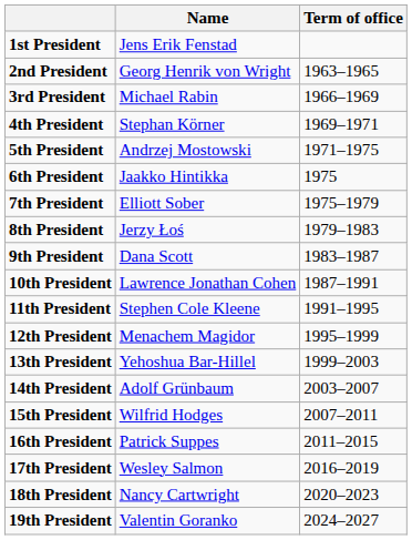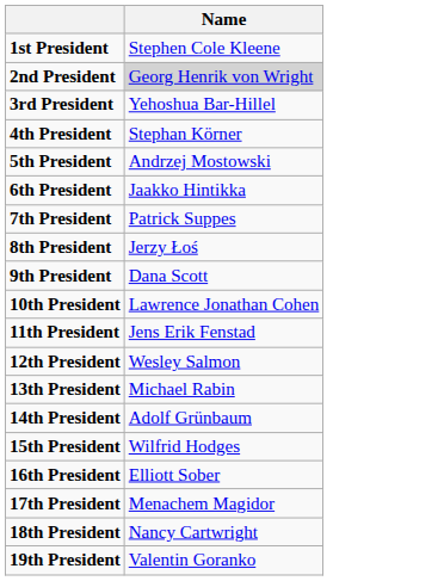- column: Term of office | 1963–1965 | 1966–1969 | 1969–1971 | 1971–1975 | 1975 | 1975–1979 | 1979–1983 | 1983–1987 | 1987–1991 | 1991–1995 | 1995–1999 | 1999–2003 | 2003–2007 | 2007–2011 | 2011–2015 | 2016–2019 | 2020–2023 | 2024–2027
1st President | Name: Jens Erik Fenstad -> Stephen Cole Kleene
2nd President | Name: no background -> lightgrey background
3rd President | Name: Michael Rabin -> Yehoshua Bar-Hillel
7th President | Name: Elliott Sober -> Patrick Suppes
11th President | Name: Stephen Cole Kleene -> Jens Erik Fenstad
12th President | Name: Menachem Magidor -> Wesley Salmon
13th President | Name: Yehoshua Bar-Hillel -> Michael Rabin
16th President | Name: Patrick Suppes -> Elliott Sober
17th President | Name: Wesley Salmon -> Menachem Magidor
